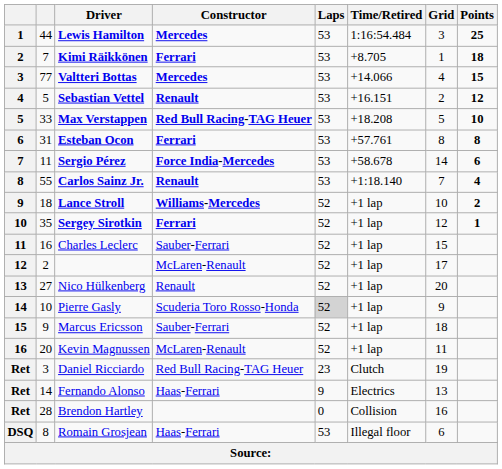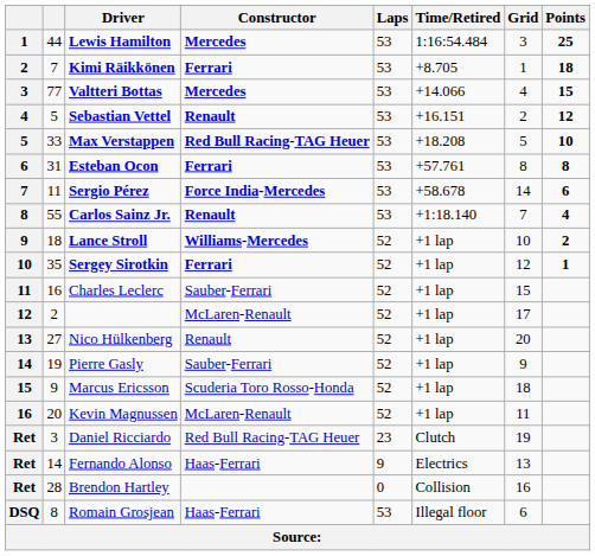Pierre Gasly | column 2: 10 -> 19
Pierre Gasly | Constructor: Scuderia Toro Rosso-Honda -> Sauber-Ferrari
Pierre Gasly | Laps: lightgrey background -> no background
Marcus Ericsson | Constructor: Sauber-Ferrari -> Scuderia Toro Rosso-Honda
